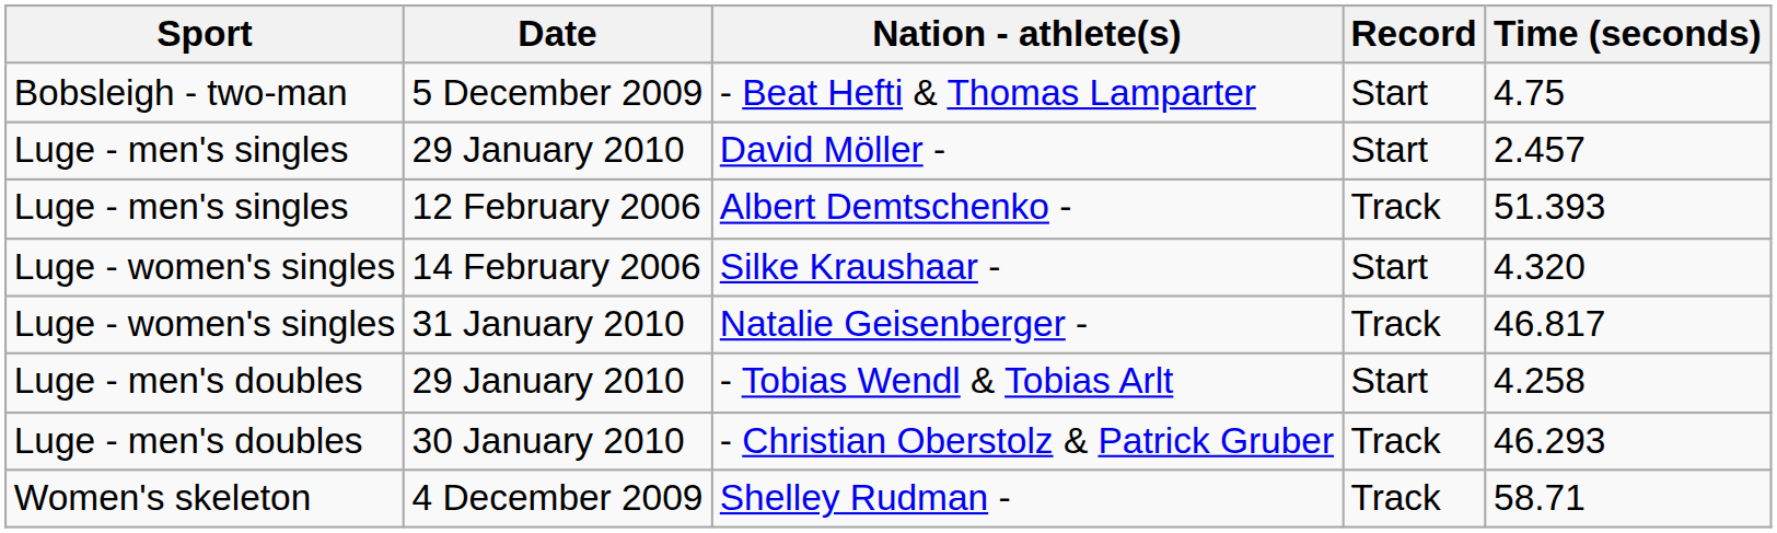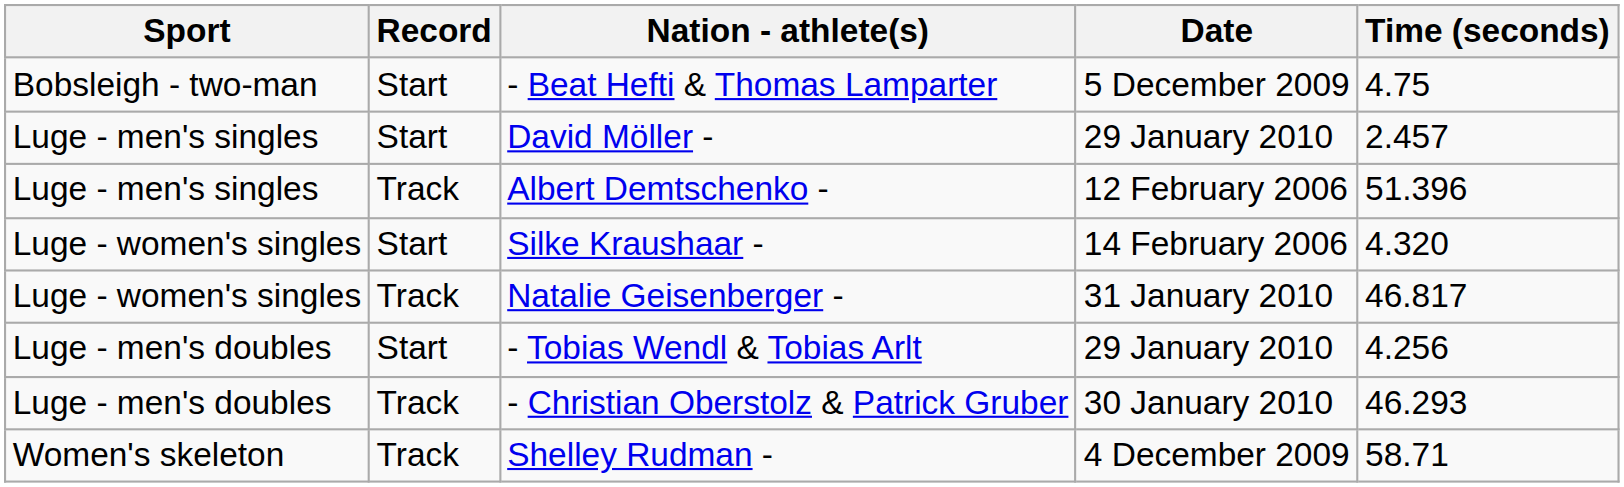columns swapped: Record <-> Date
Albert Demtschenko - | Time (seconds): 51.393 -> 51.396
- Tobias Wendl & Tobias Arlt | Time (seconds): 4.258 -> 4.256
